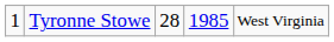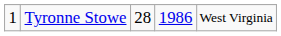Tyronne Stowe | column 4: 1985 -> 1986
